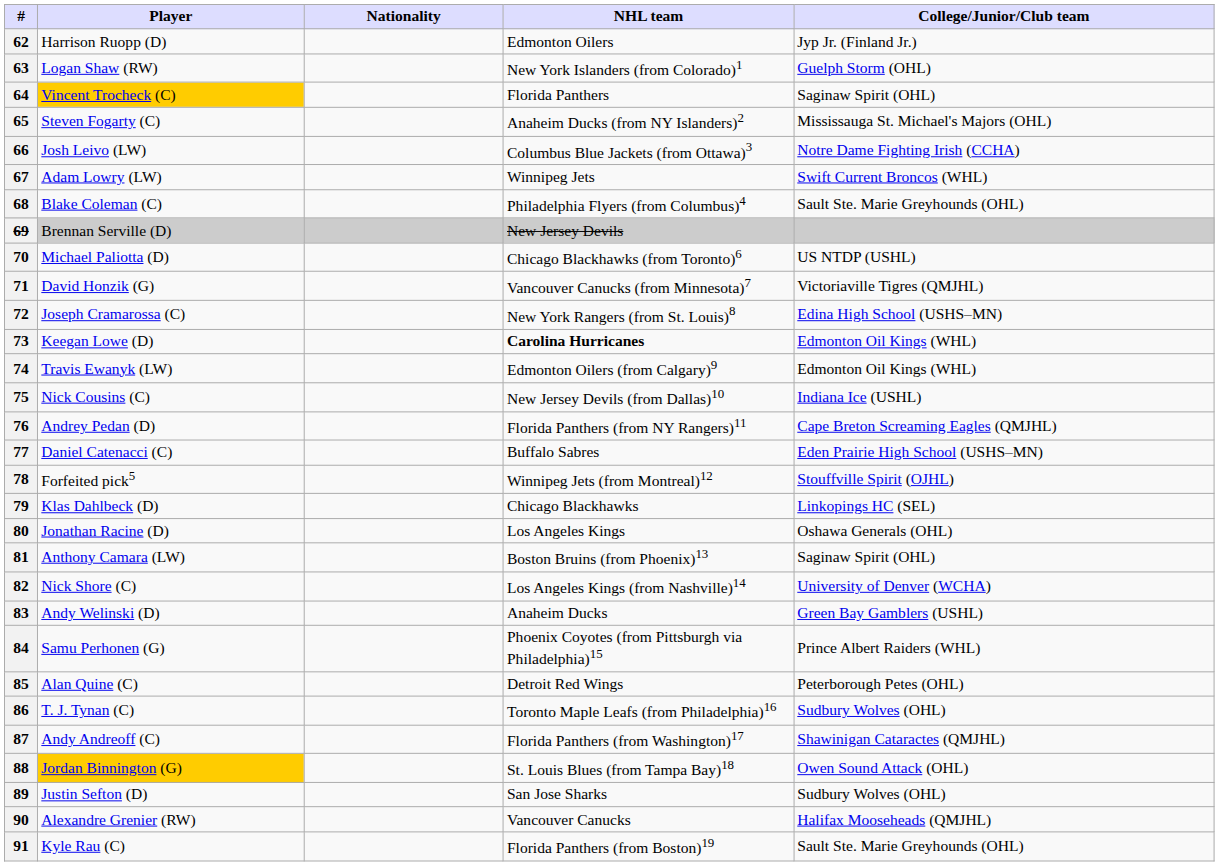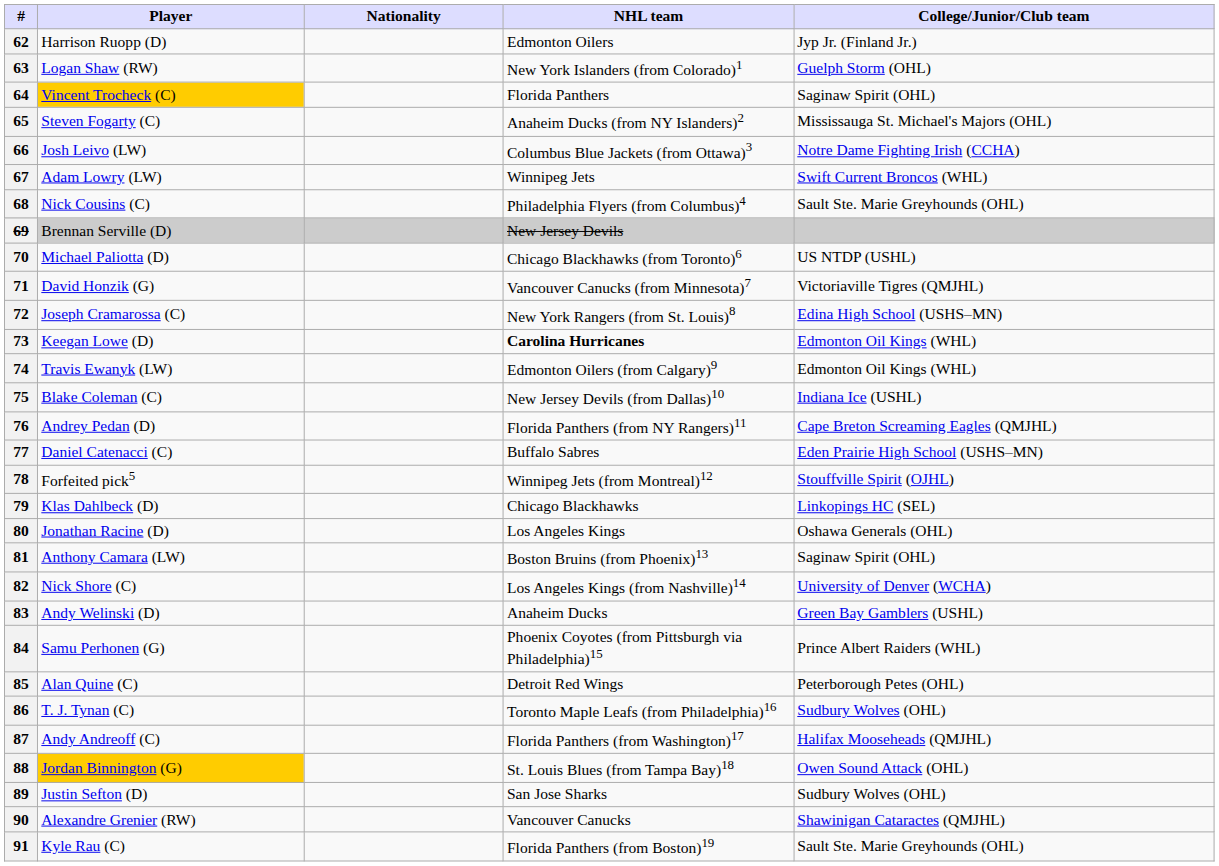68 | Player: Blake Coleman (C) -> Nick Cousins (C)
75 | Player: Nick Cousins (C) -> Blake Coleman (C)
87 | College/Junior/Club team: Shawinigan Cataractes (QMJHL) -> Halifax Mooseheads (QMJHL)
90 | College/Junior/Club team: Halifax Mooseheads (QMJHL) -> Shawinigan Cataractes (QMJHL)
